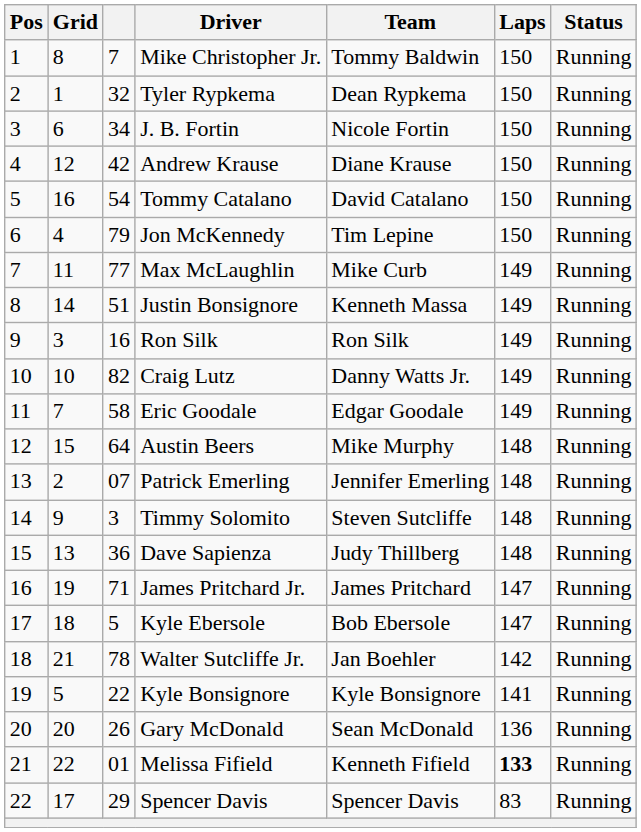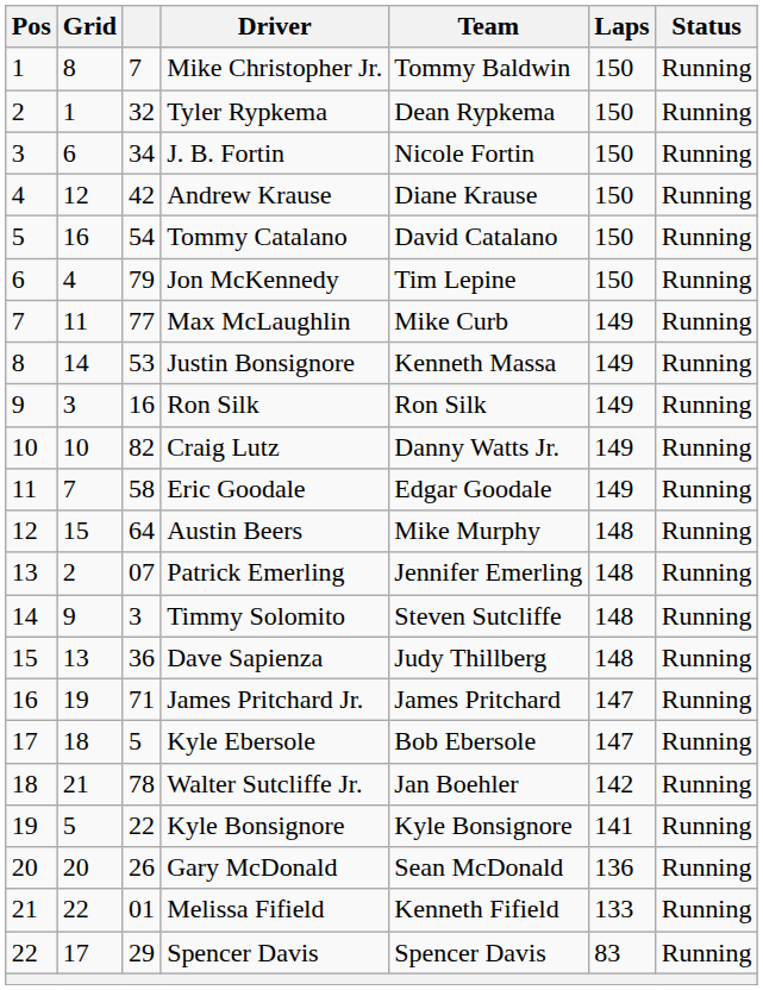Justin Bonsignore | column 3: 51 -> 53
Melissa Fifield | Laps: bold -> normal
